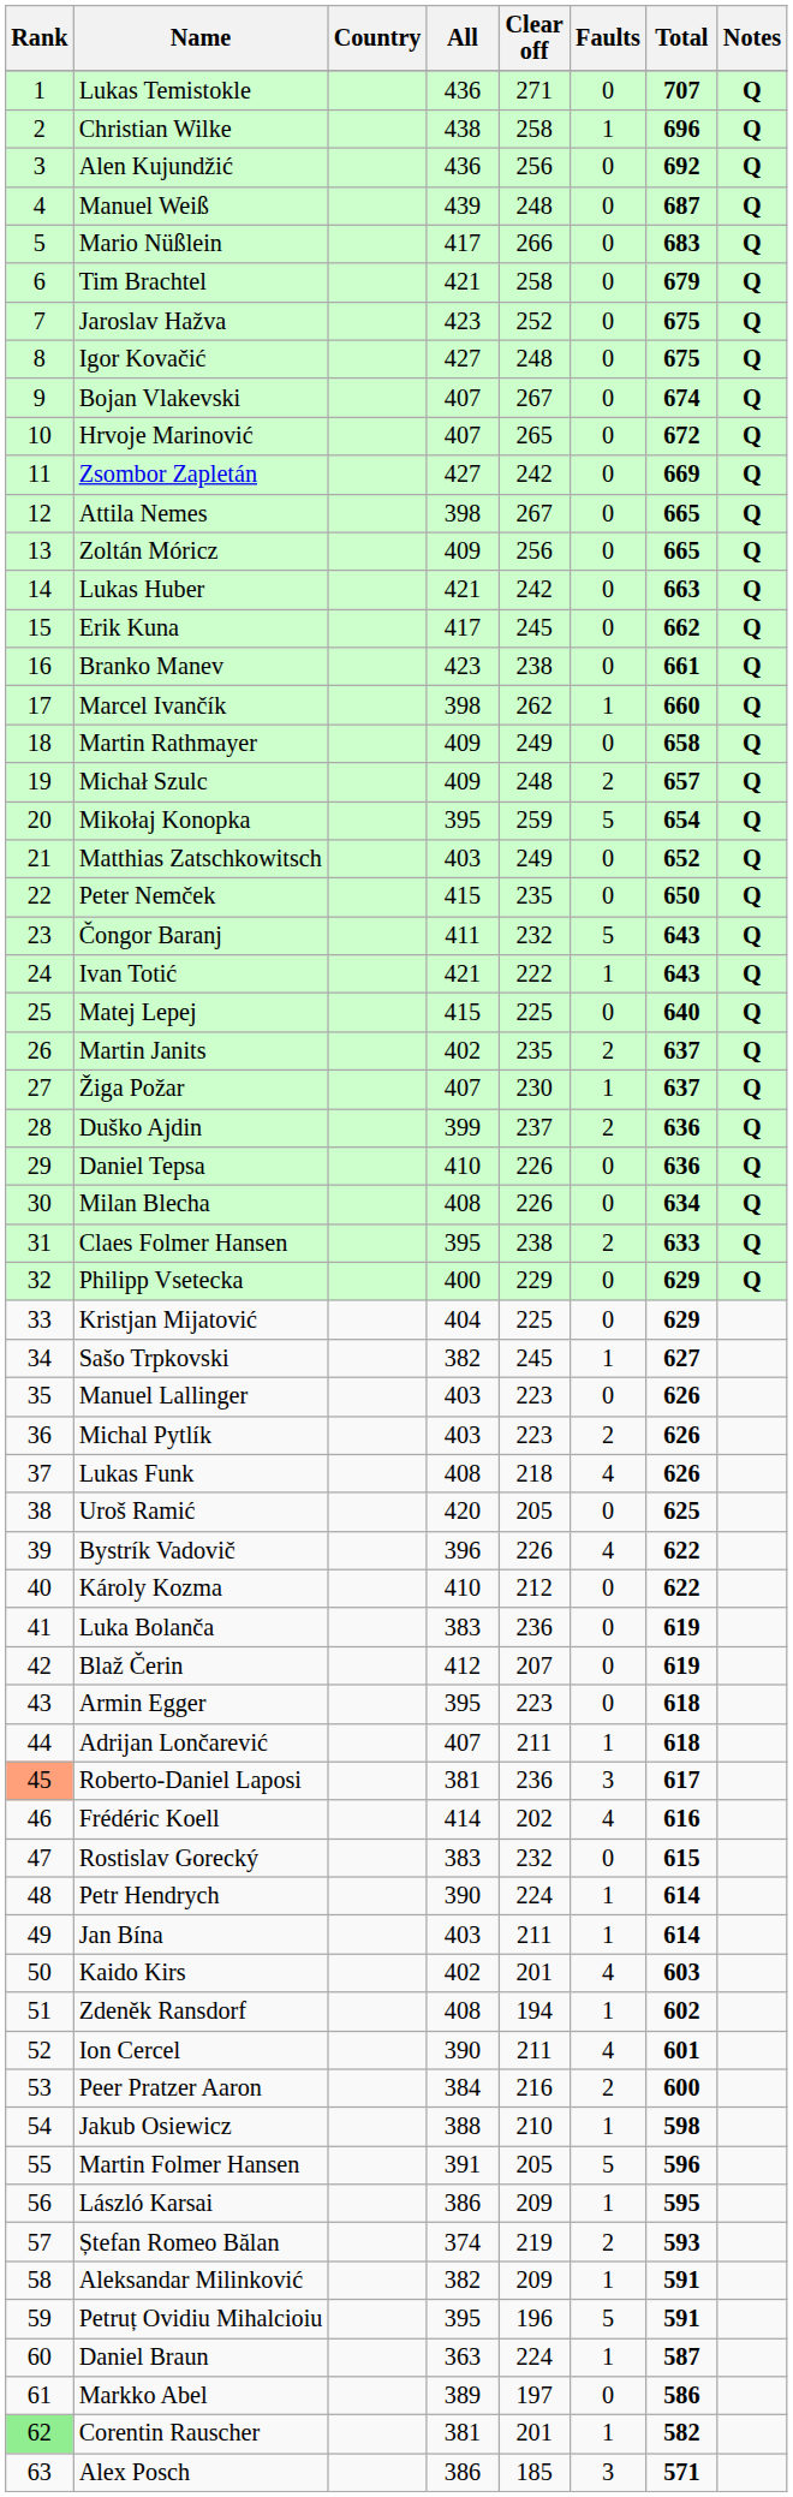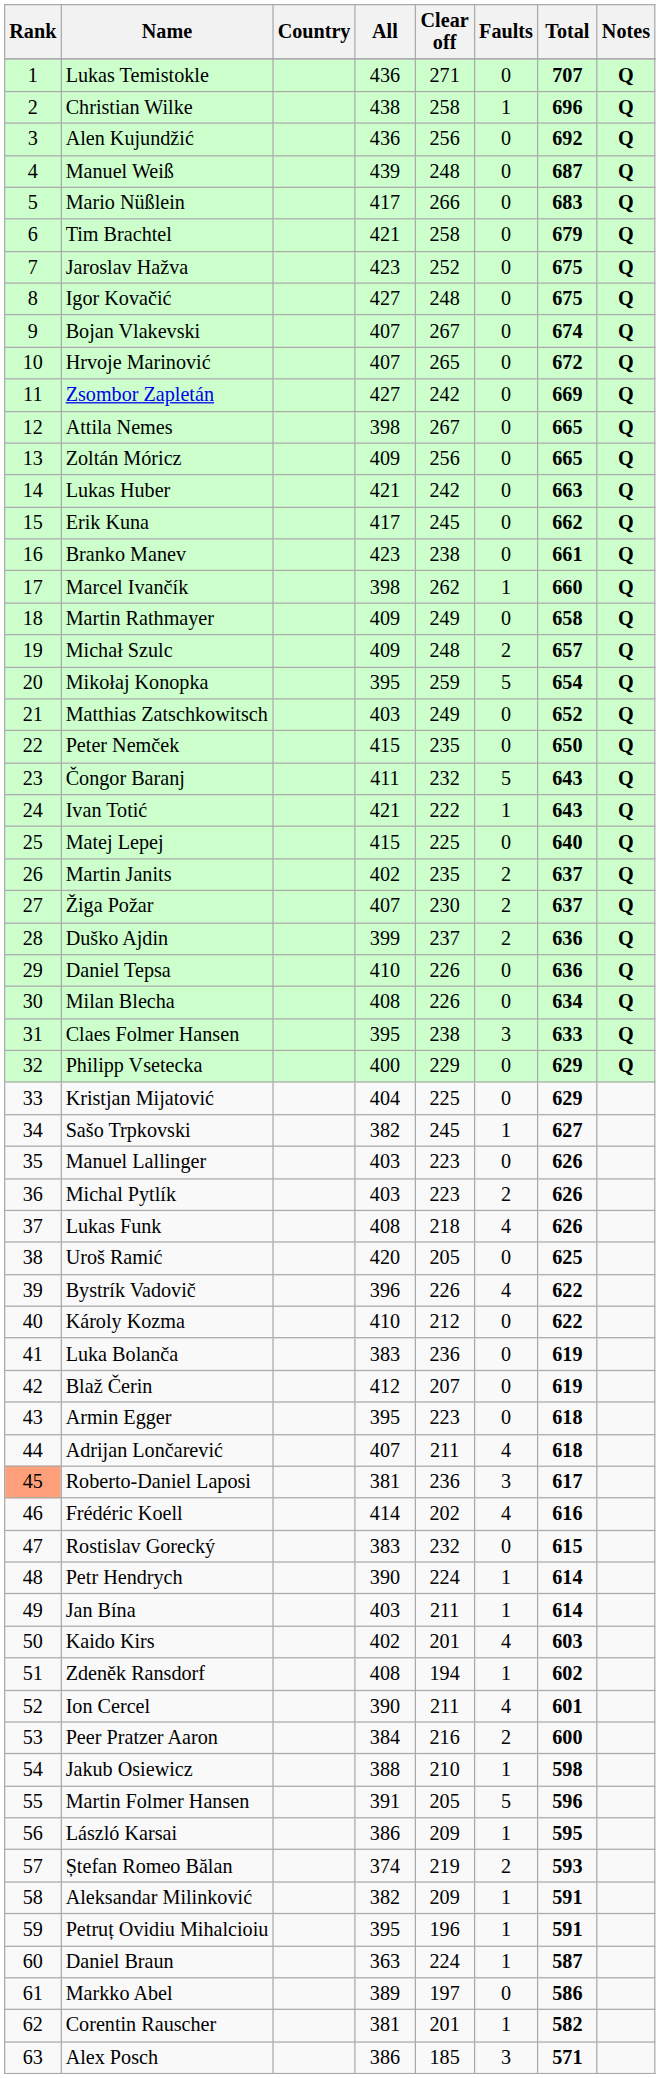Žiga Požar | Faults: 1 -> 2
Claes Folmer Hansen | Faults: 2 -> 3
Adrijan Lončarević | Faults: 1 -> 4
Petruț Ovidiu Mihalcioiu | Faults: 5 -> 1
Corentin Rauscher | Rank: lightgreen background -> no background
